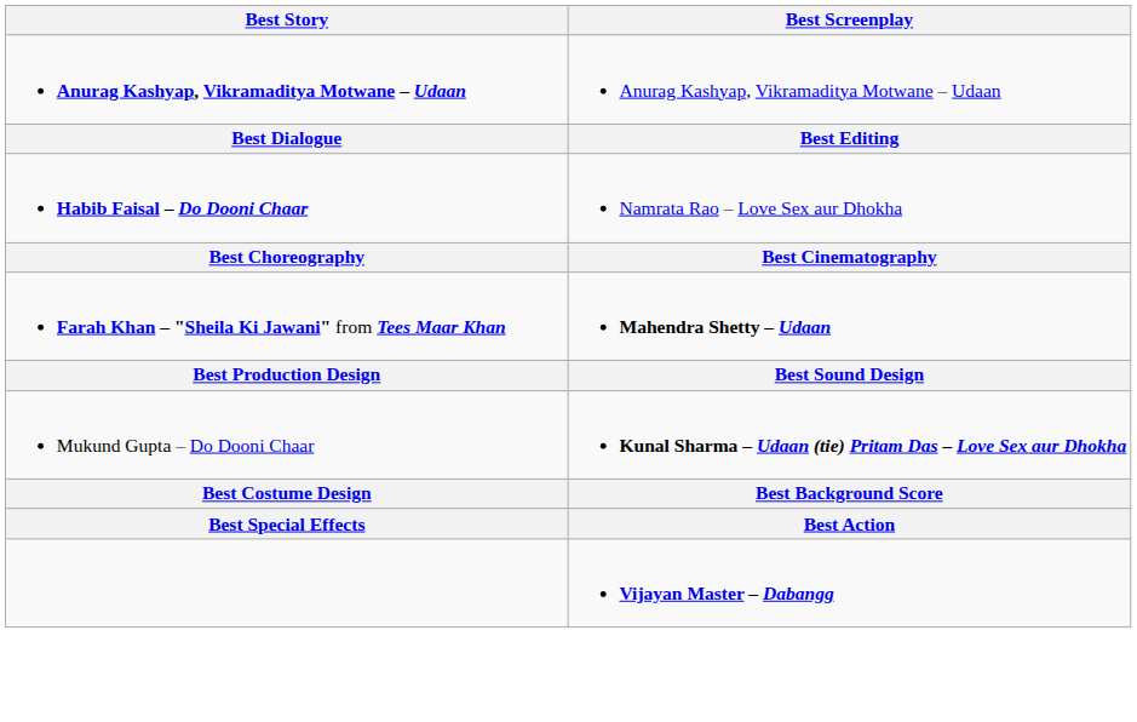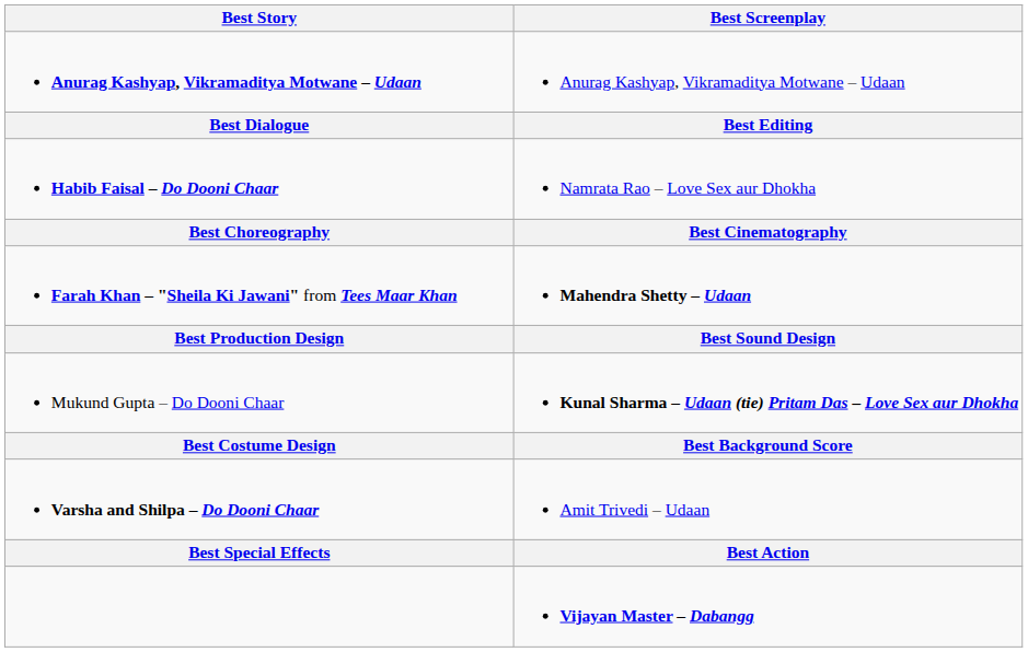+ row: Varsha and Shilpa – Do Dooni Chaar | Amit Trivedi – Udaan
